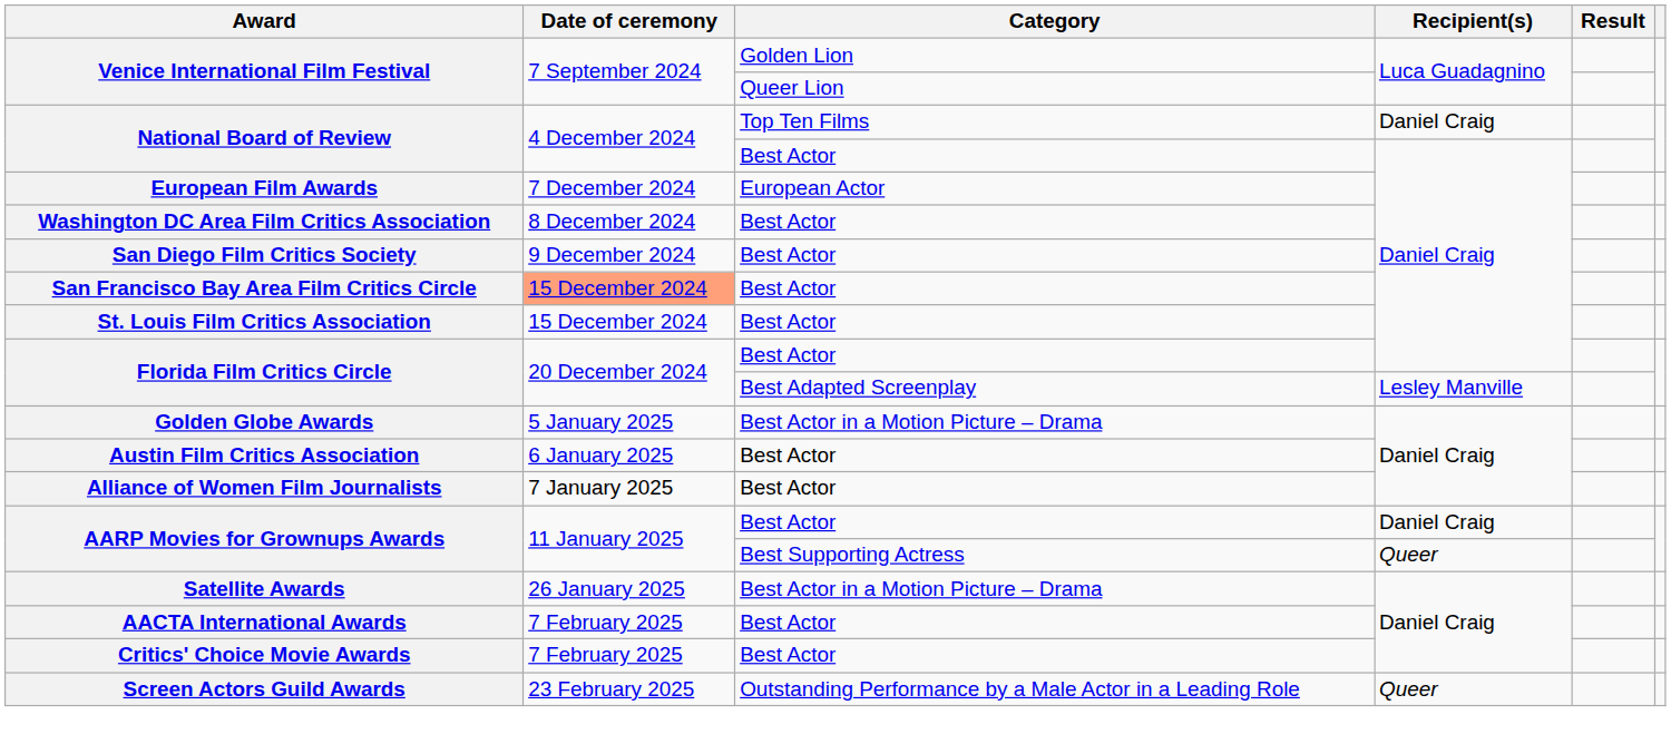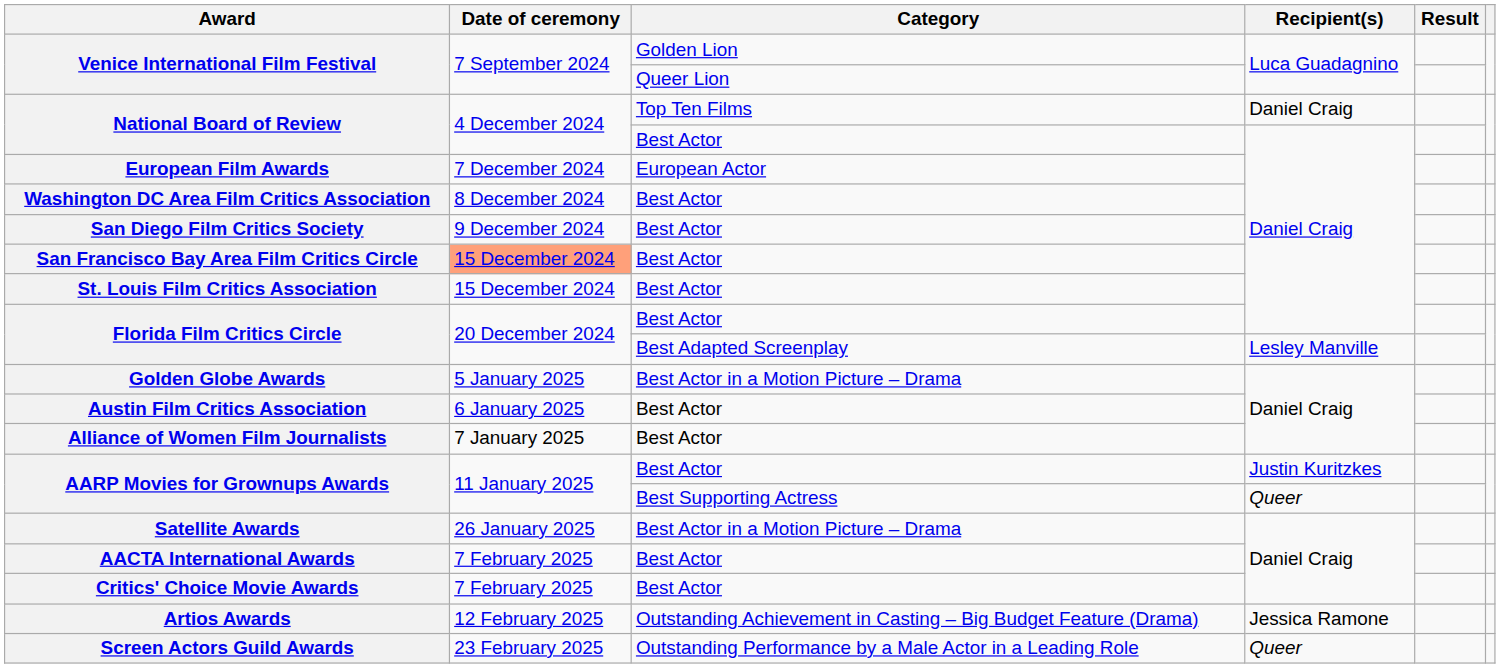AARP Movies for Grownups Awards / Best Actor | Recipient(s): Daniel Craig -> Justin Kuritzkes
+ row: Artios Awards | 12 February 2025 | Outstanding Achievement in Casting – Big Budget Feature (Drama) | Jessica Ramone
